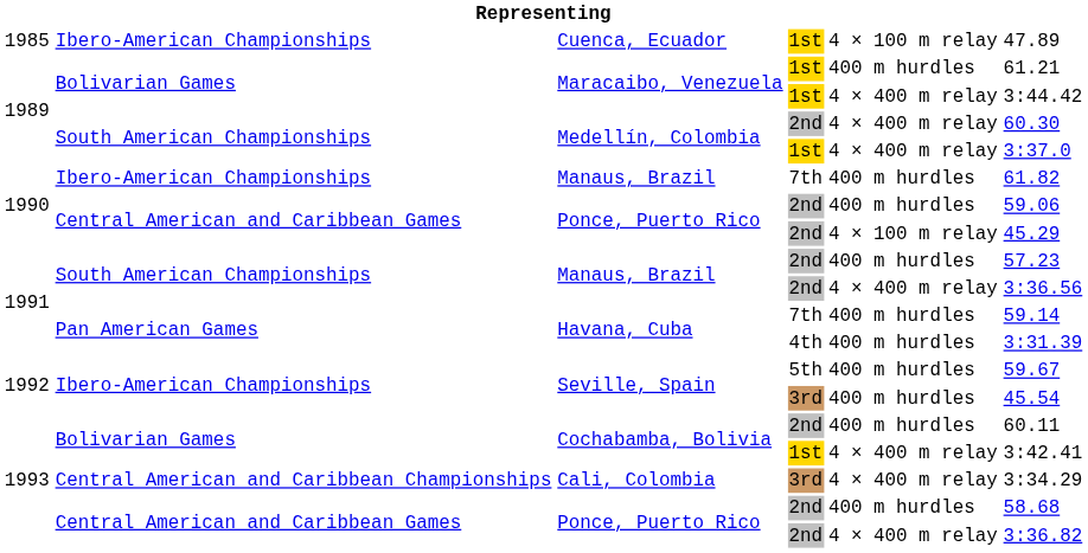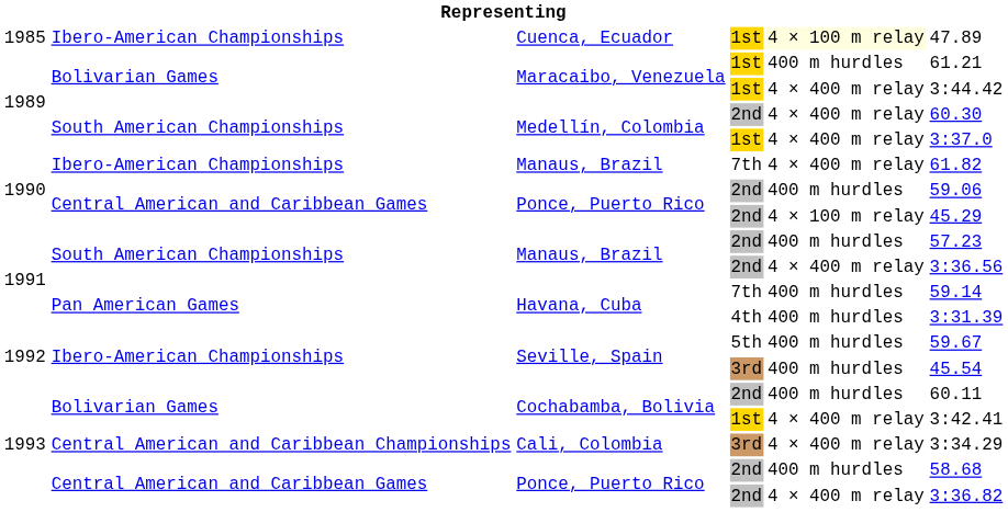Cuenca, Ecuador | column 5: no background -> lightyellow background
Manaus, Brazil / 7th | column 5: 400 m hurdles -> 4 × 400 m relay
